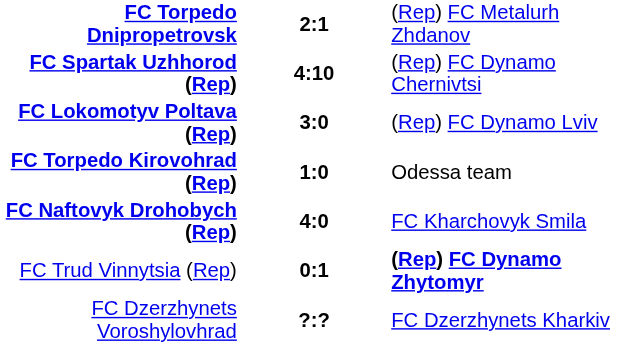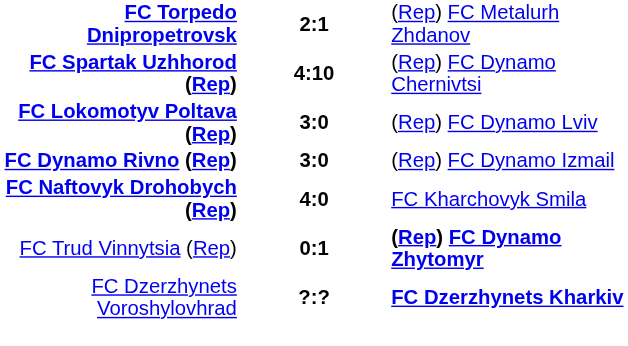- row: FC Torpedo Kirovohrad (Rep) | 1:0 | Odessa team
+ row: FC Dynamo Rivno (Rep) | 3:0 | (Rep) FC Dynamo Izmail
FC Dzerzhynets Voroshylovhrad | column 3: normal -> bold
